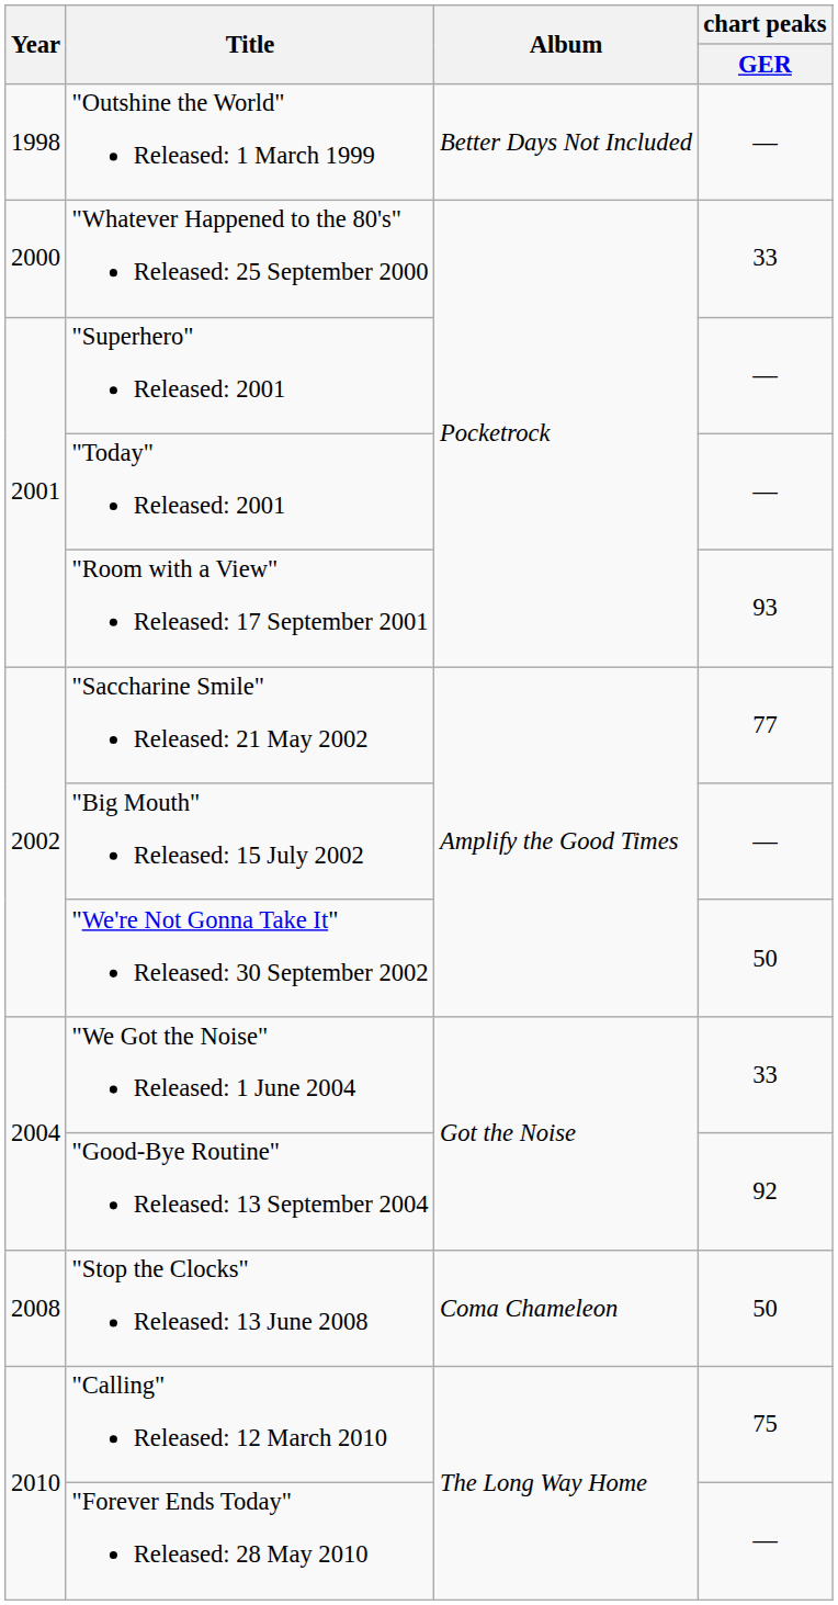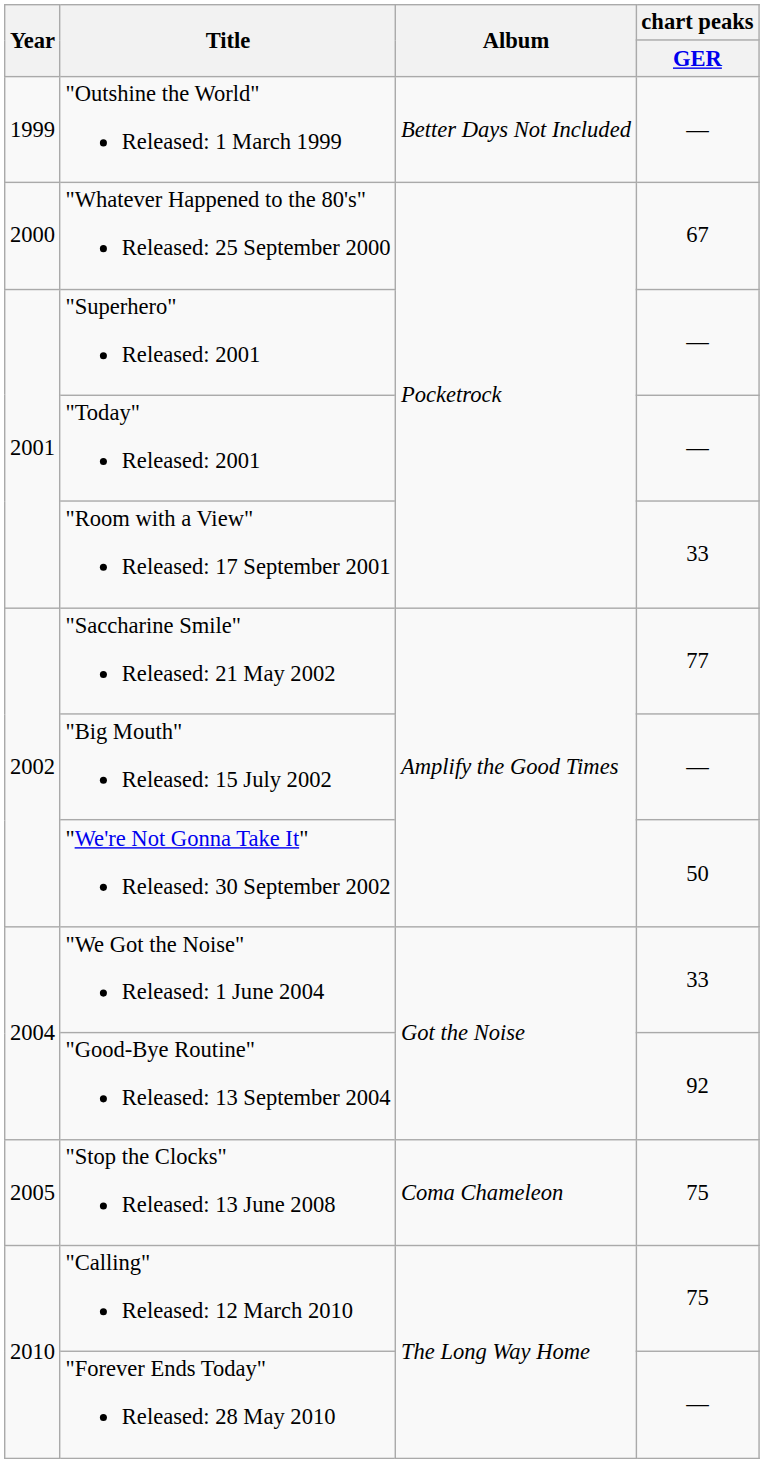"Outshine the World" Released: 1 March 1999 | Year: 1998 -> 1999
"Whatever Happened to the 80's" Released: 25 September 2000 | chart peaks / GER: 33 -> 67
"Room with a View" Released: 17 September 2001 | chart peaks / GER: 93 -> 33
"Stop the Clocks" Released: 13 June 2008 | Year: 2008 -> 2005
"Stop the Clocks" Released: 13 June 2008 | chart peaks / GER: 50 -> 75
